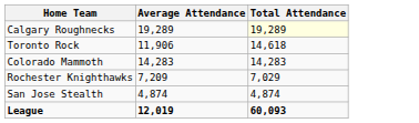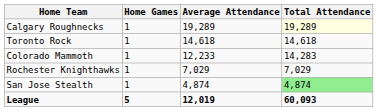+ column: Home Games | 1 | 1 | 1 | 1 | 1 | 5
Toronto Rock | Average Attendance: 11,906 -> 14,618
Colorado Mammoth | Average Attendance: 14,283 -> 12,233
Rochester Knighthawks | Average Attendance: 7,209 -> 7,029
San Jose Stealth | Total Attendance: no background -> lightgreen background
